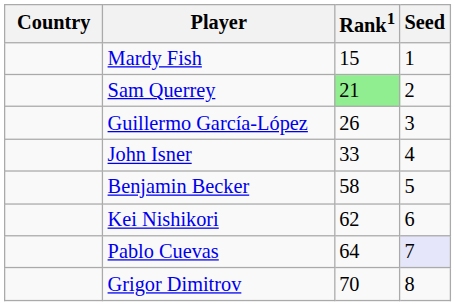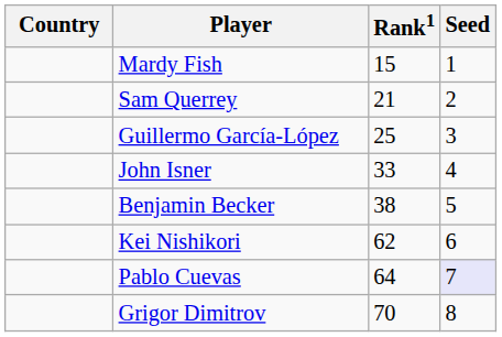Sam Querrey | Rank1: lightgreen background -> no background
Guillermo García-López | Rank1: 26 -> 25
Benjamin Becker | Rank1: 58 -> 38
